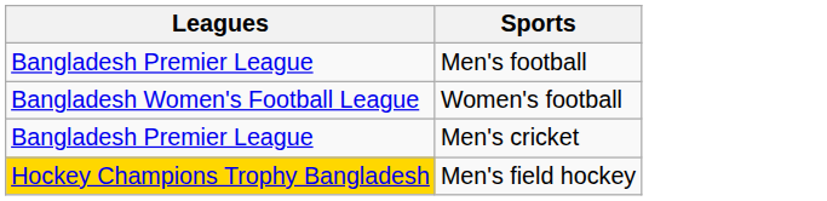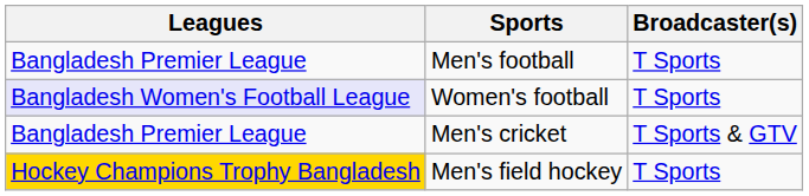+ column: Broadcaster(s) | T Sports | T Sports | T Sports & GTV | T Sports
Women's football | Leagues: no background -> lavender background
